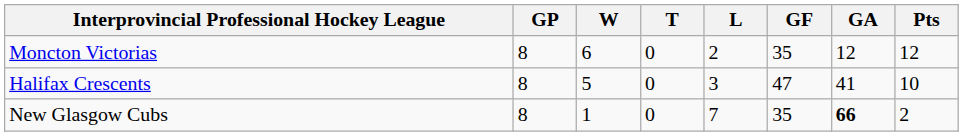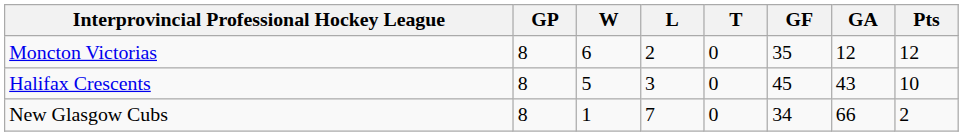columns swapped: L <-> T
Halifax Crescents | GF: 47 -> 45
Halifax Crescents | GA: 41 -> 43
New Glasgow Cubs | GF: 35 -> 34
New Glasgow Cubs | GA: bold -> normal
